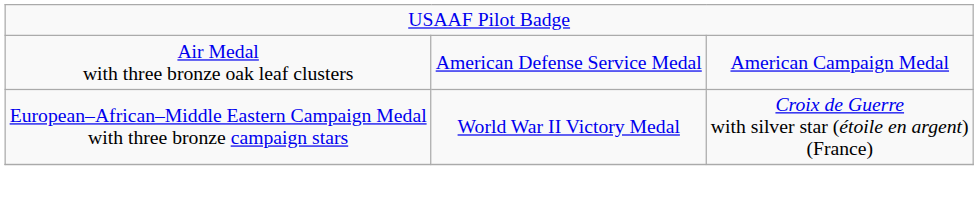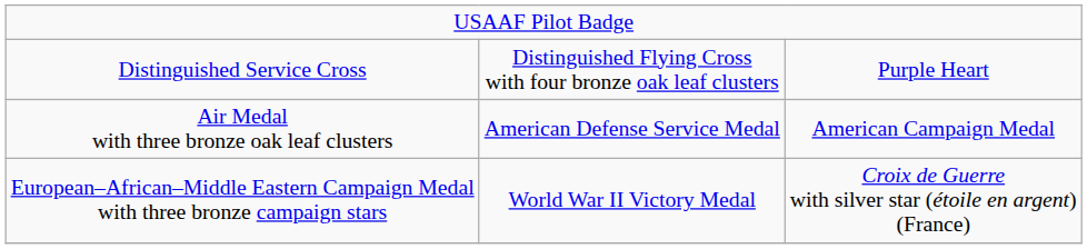+ row: Distinguished Service Cross | Distinguished Flying Cross with four bronze oak leaf clusters | Purple Heart
